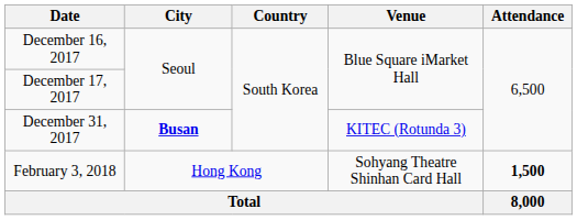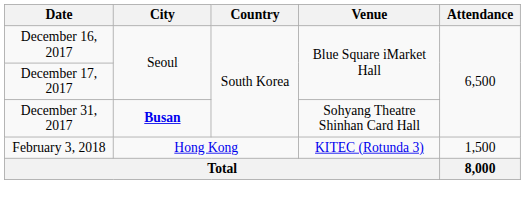December 31, 2017 | Venue: KITEC (Rotunda 3) -> Sohyang Theatre Shinhan Card Hall
February 3, 2018 | Venue: Sohyang Theatre Shinhan Card Hall -> KITEC (Rotunda 3)
February 3, 2018 | Attendance: bold -> normal
